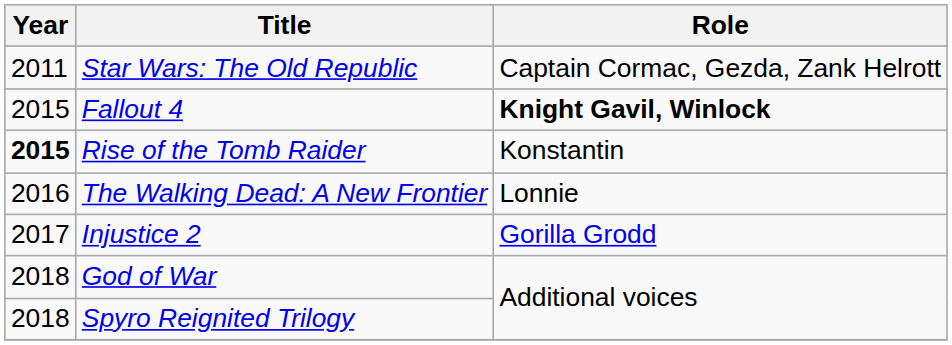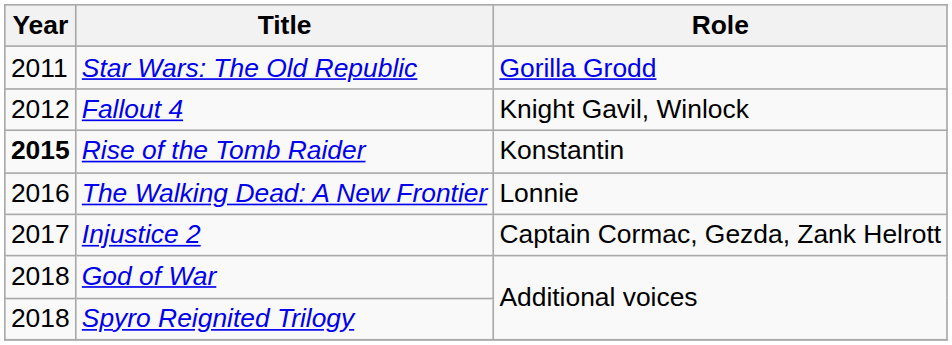Star Wars: The Old Republic | Role: Captain Cormac, Gezda, Zank Helrott -> Gorilla Grodd
Fallout 4 | Year: 2015 -> 2012
Fallout 4 | Role: bold -> normal
Injustice 2 | Role: Gorilla Grodd -> Captain Cormac, Gezda, Zank Helrott
